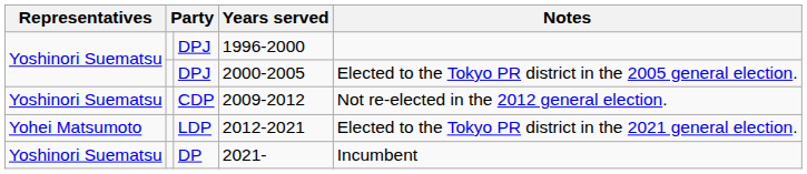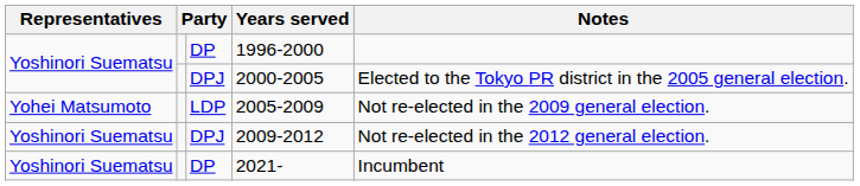1996-2000 | column 3: DPJ -> DP
+ row: Yohei Matsumoto | LDP | 2005-2009 | Not re-elected in the 2009 general election.
2009-2012 | column 3: CDP -> DPJ
- row: Yohei Matsumoto | LDP | 2012-2021 | Elected to the Tokyo PR district in the 2021 general election.
